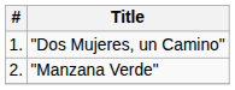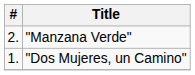rows swapped: "Dos Mujeres, un Camino" <-> "Manzana Verde"
